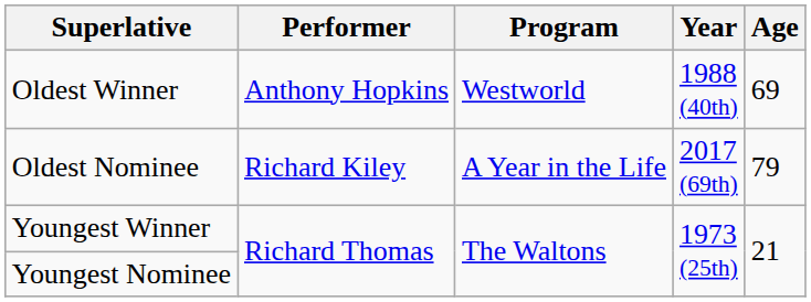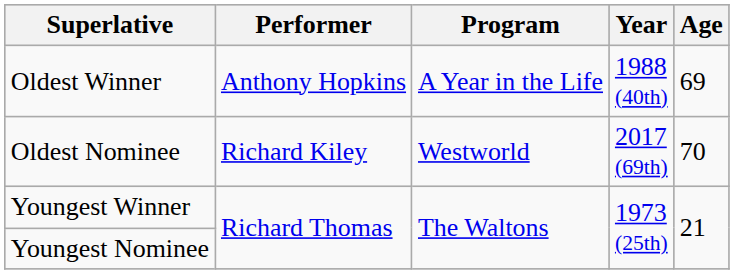Oldest Winner | Program: Westworld -> A Year in the Life
Oldest Nominee | Program: A Year in the Life -> Westworld
Oldest Nominee | Age: 79 -> 70
